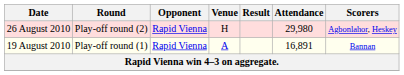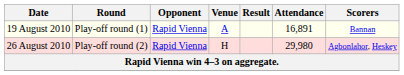rows swapped: 19 August 2010 <-> 26 August 2010
